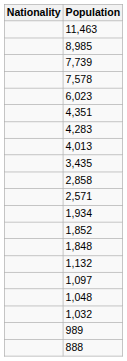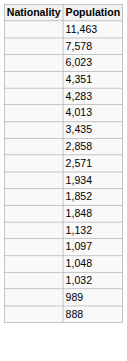- row: 8,985
- row: 7,739
